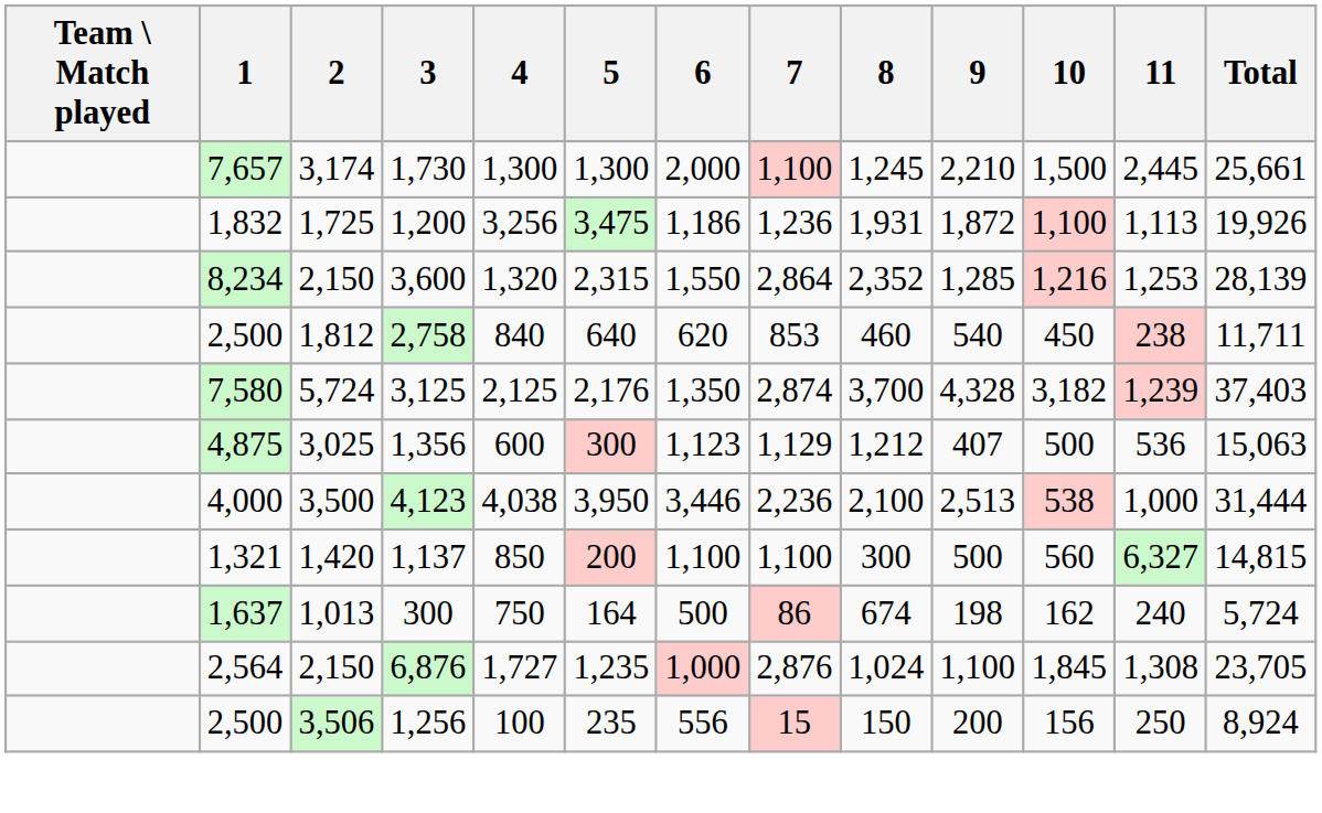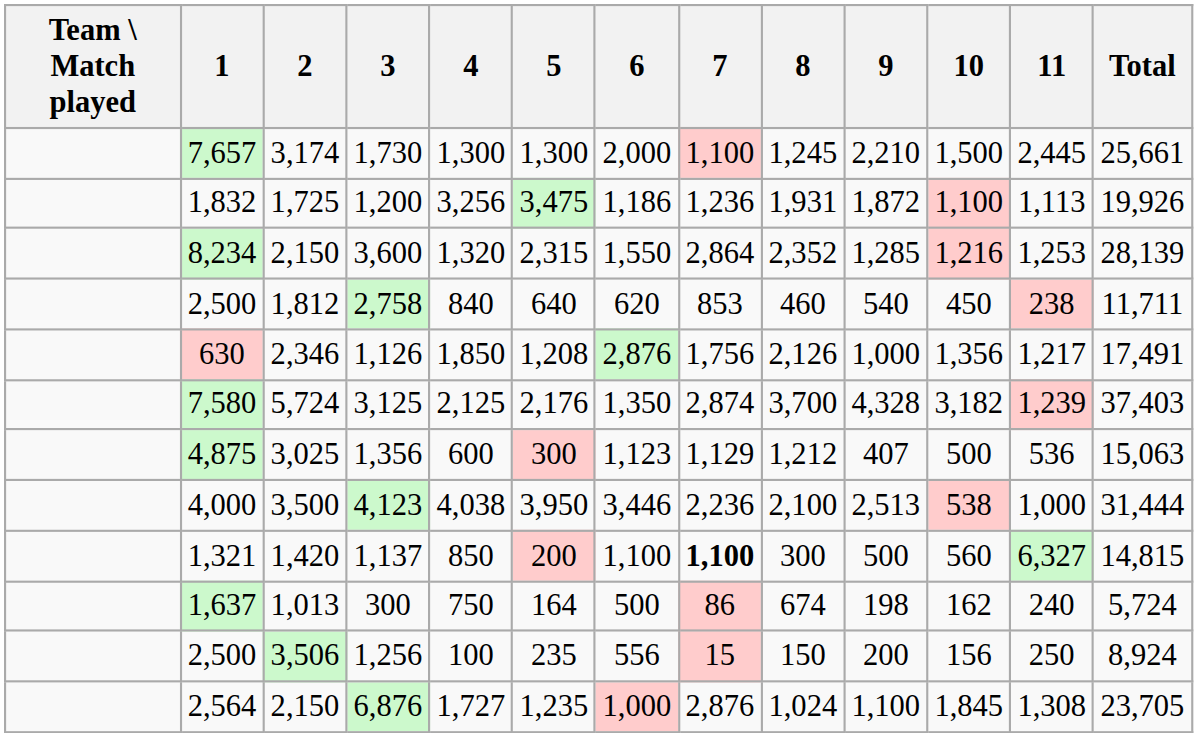+ row: 630 | 2,346 | 1,126 | 1,850 | 1,208 | 2,876 | 1,756 | 2,126 | 1,000 | 1,356 | 1,217 | 17,491
1,137 | 7: normal -> bold
rows swapped: 1,256 <-> 6,876
